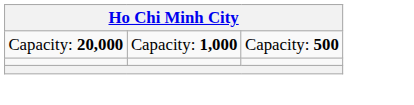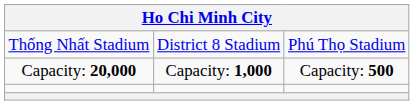+ row: Thống Nhất Stadium | District 8 Stadium | Phú Thọ Stadium
